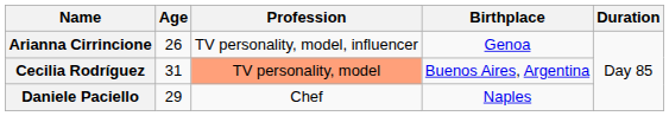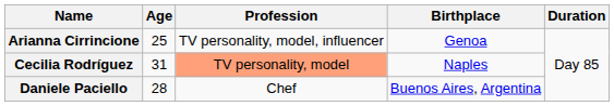Arianna Cirrincione | Age: 26 -> 25
Cecilia Rodríguez | Birthplace: Buenos Aires, Argentina -> Naples
Daniele Paciello | Age: 29 -> 28
Daniele Paciello | Birthplace: Naples -> Buenos Aires, Argentina
